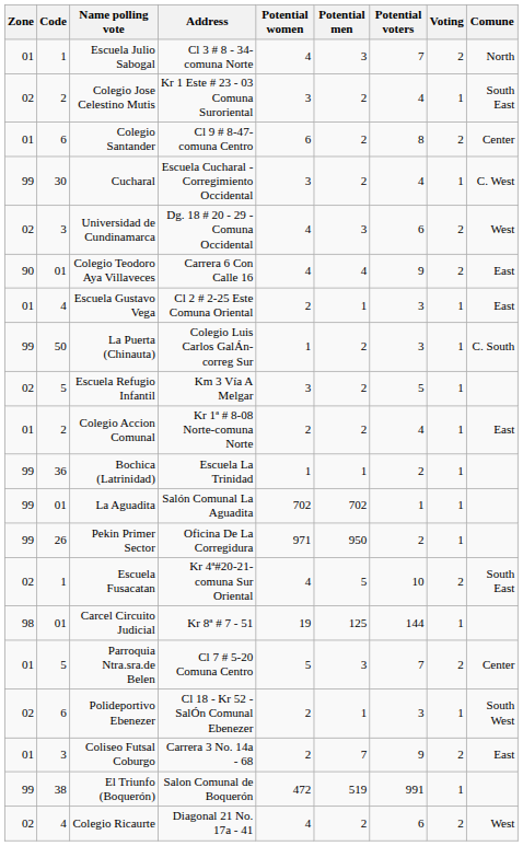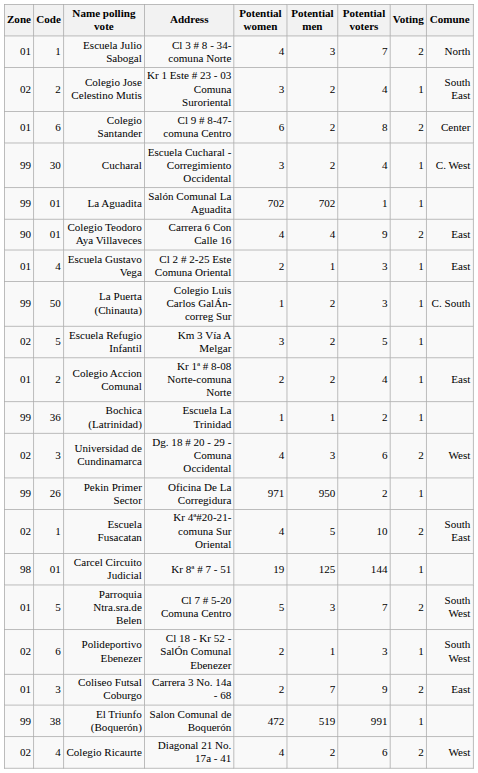rows swapped: La Aguadita <-> Universidad de Cundinamarca
Parroquia Ntra.sra.de Belen | Comune: Center -> South West
